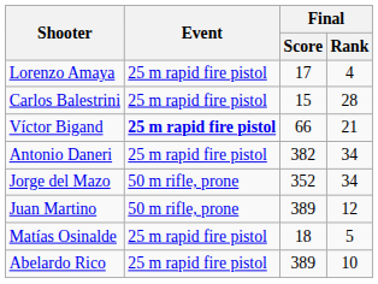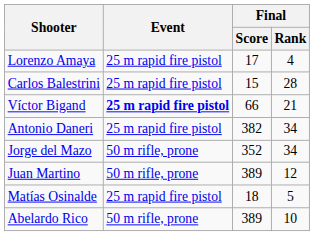Abelardo Rico | Event: 25 m rapid fire pistol -> 50 m rifle, prone
